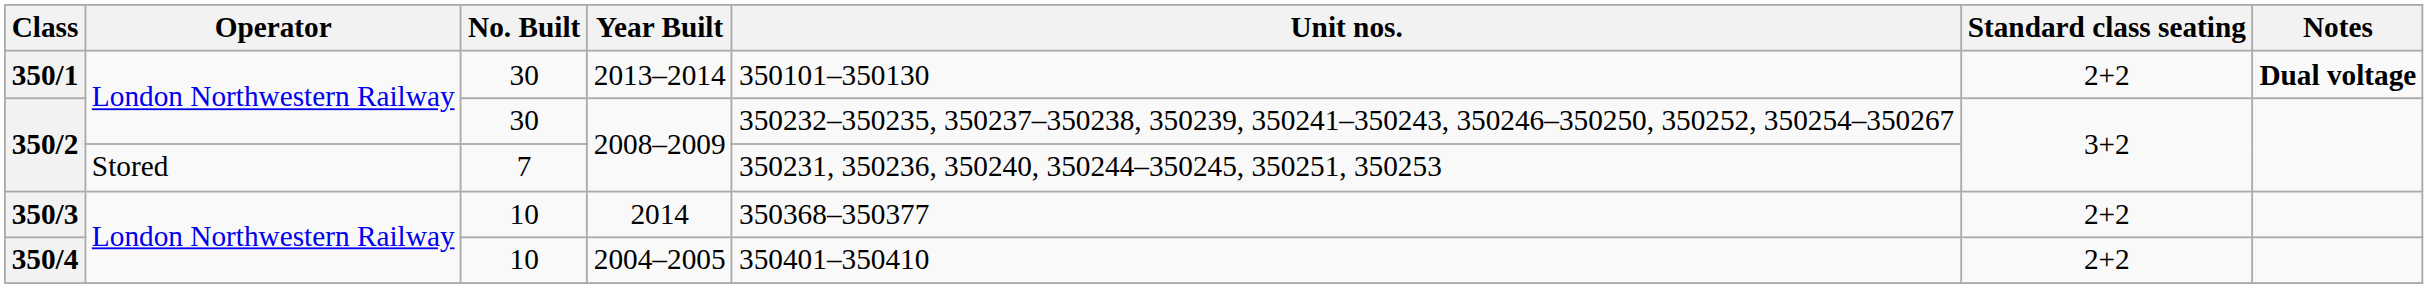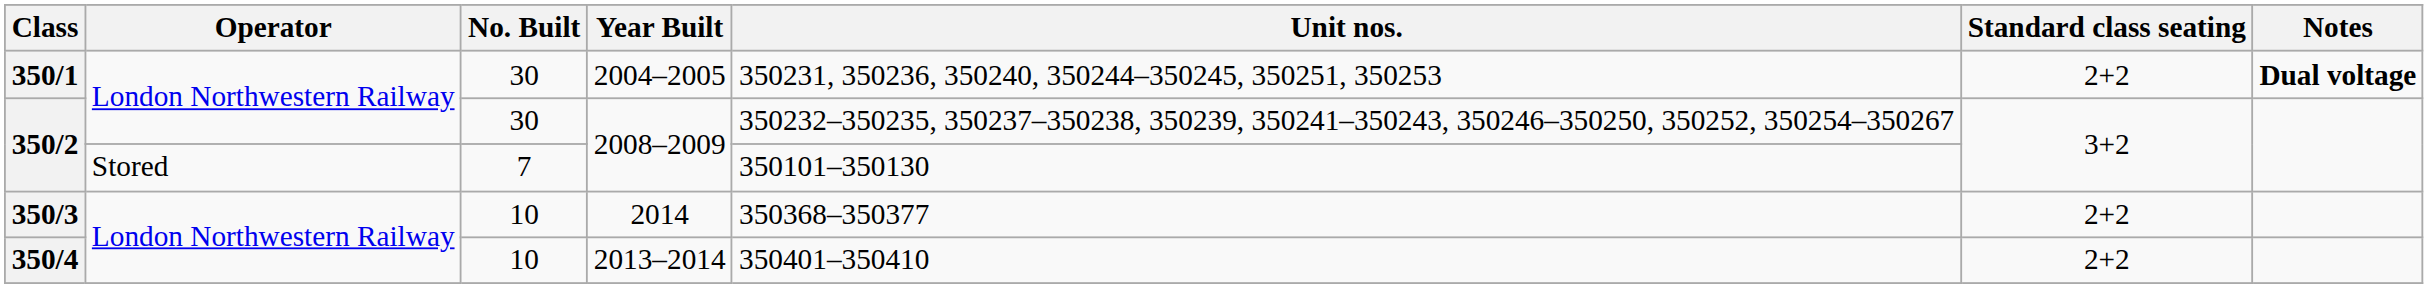350/1 | Year Built: 2013–2014 -> 2004–2005
350/1 | Unit nos.: 350101–350130 -> 350231, 350236, 350240, 350244–350245, 350251, 350253
350/2 / 7 | Unit nos.: 350231, 350236, 350240, 350244–350245, 350251, 350253 -> 350101–350130
350/4 | Year Built: 2004–2005 -> 2013–2014
